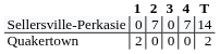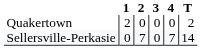rows swapped: Sellersville-Perkasie <-> Quakertown
